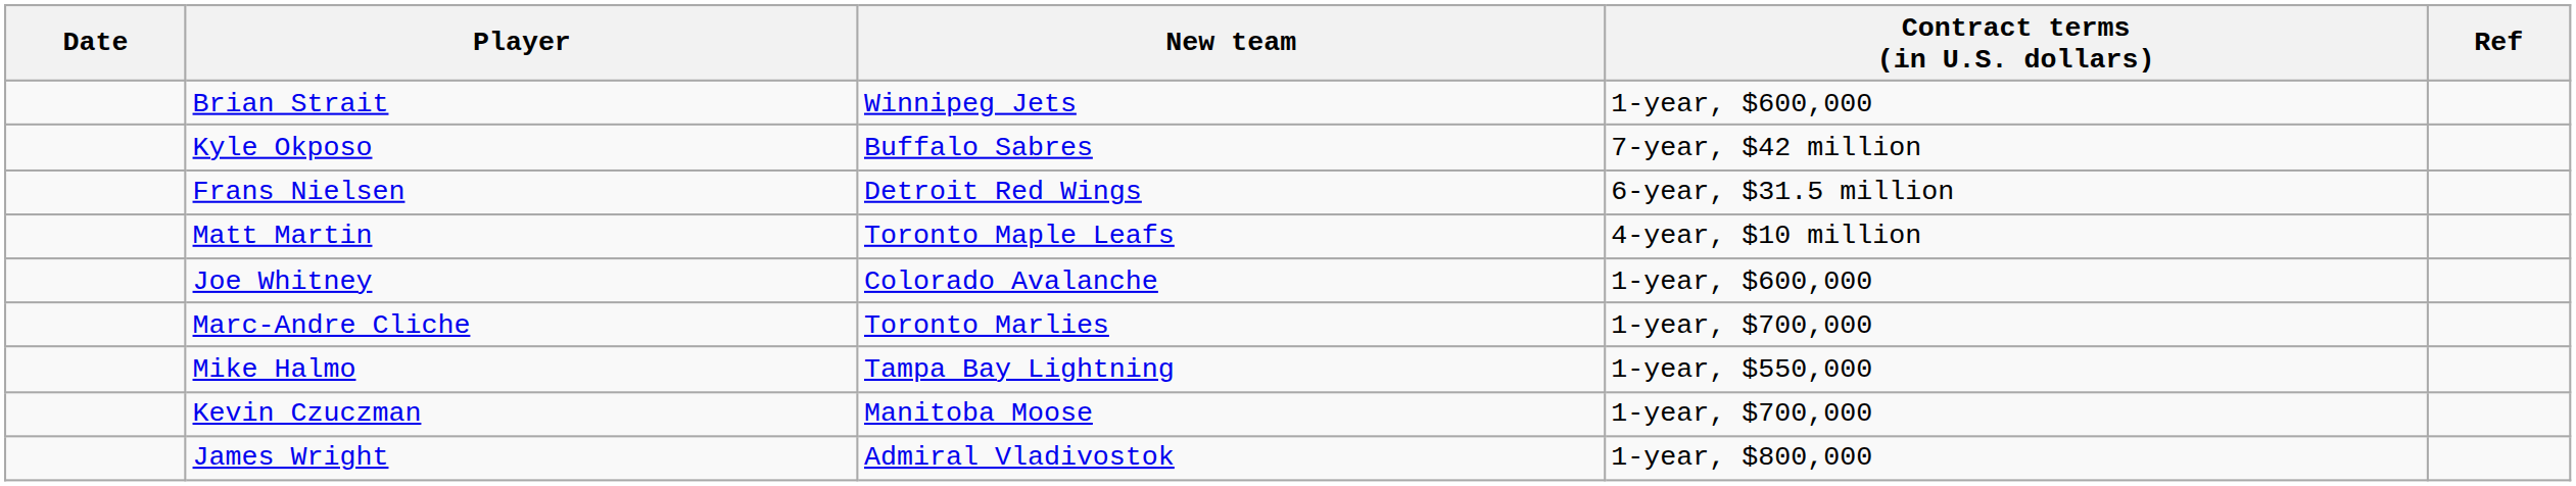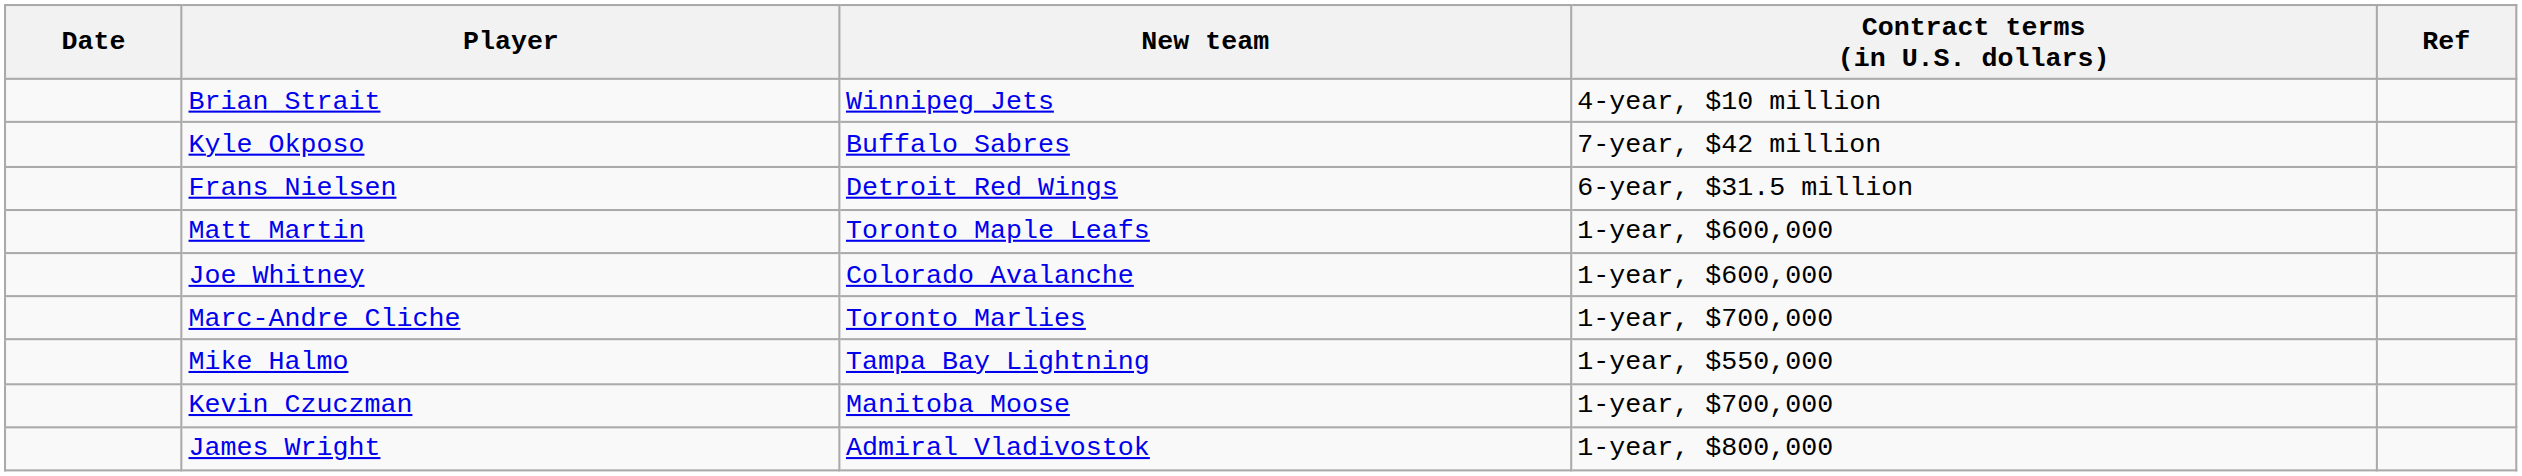Brian Strait | Contract terms (in U.S. dollars): 1-year, $600,000 -> 4-year, $10 million
Matt Martin | Contract terms (in U.S. dollars): 4-year, $10 million -> 1-year, $600,000
